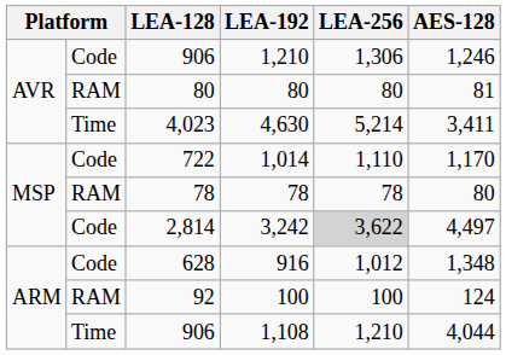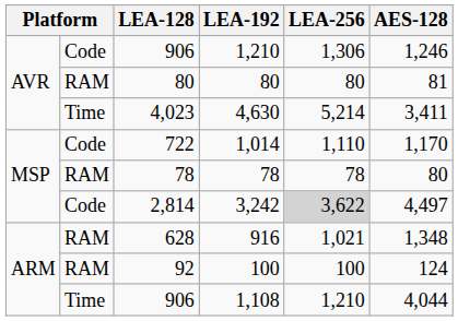916 | column 2: Code -> RAM
916 | LEA-256: 1,012 -> 1,021
